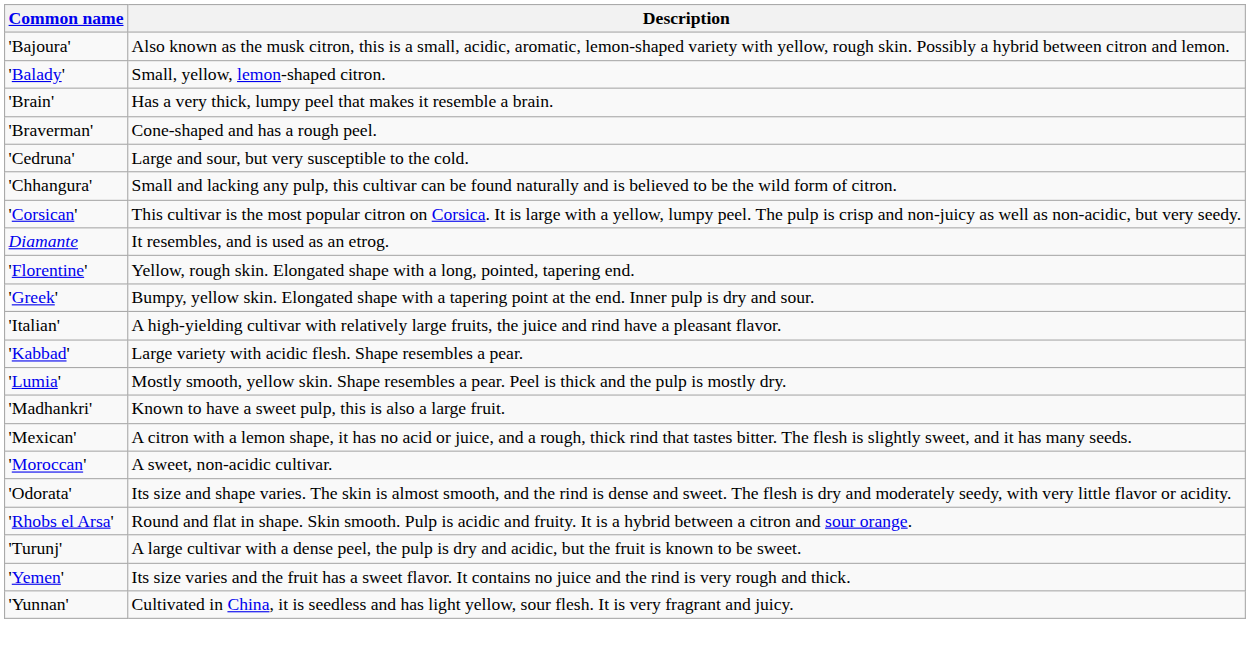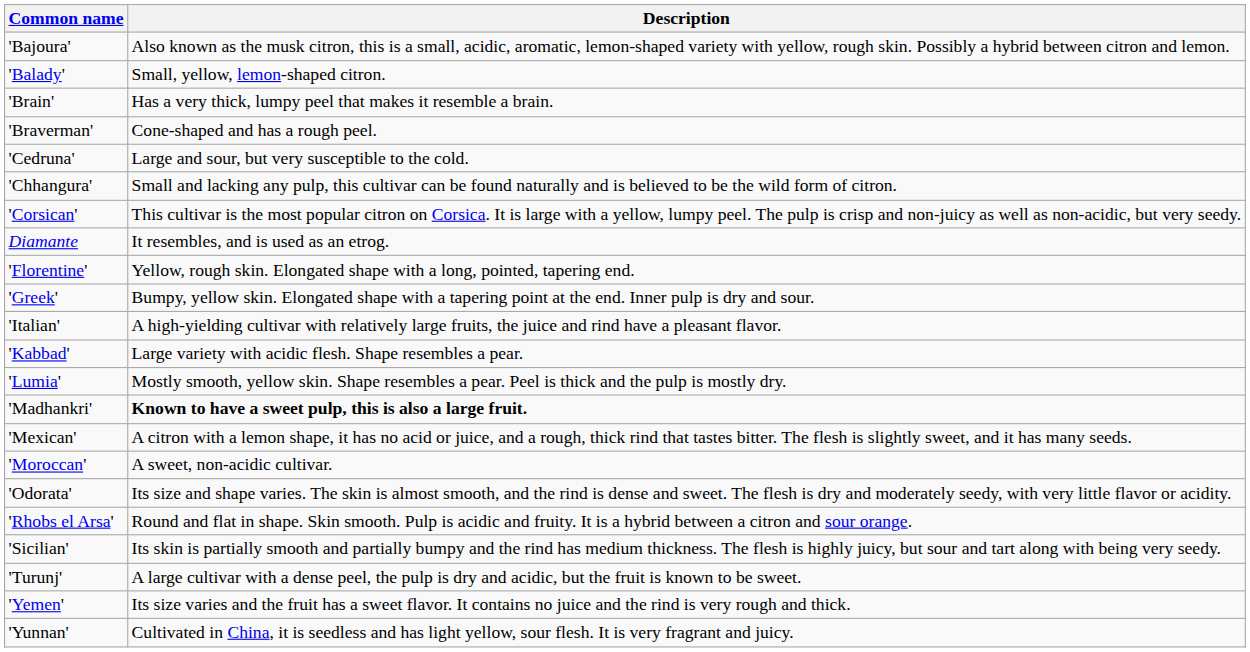'Madhankri' | Description: normal -> bold
+ row: 'Sicilian' | Its skin is partially smooth and partially bumpy and the rind has medium thickness. The flesh is highly juicy, but sour and tart along with being very seedy.
